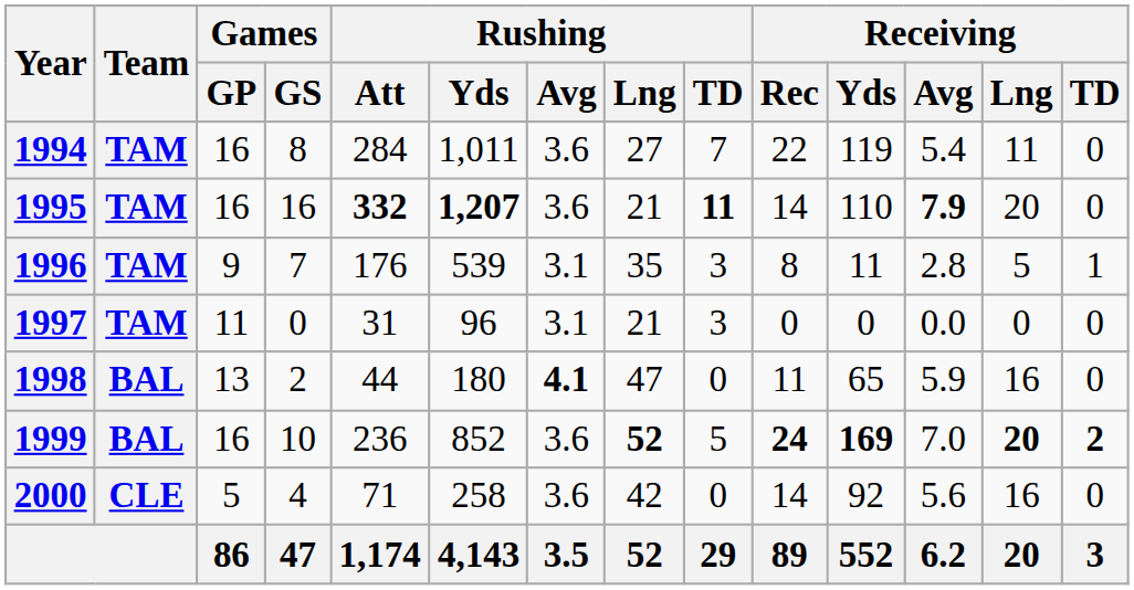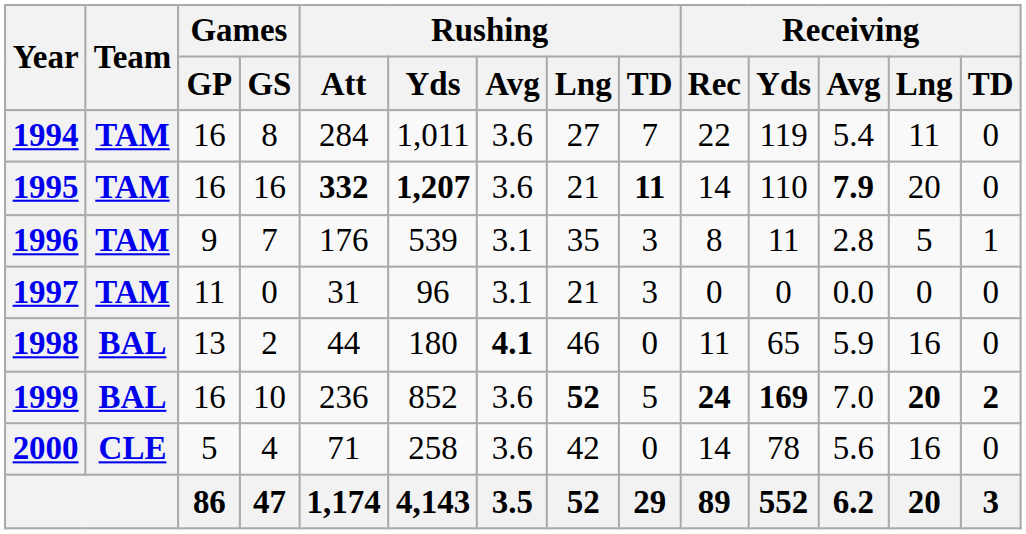1998 | Rushing / Lng: 47 -> 46
2000 | Receiving / Yds: 92 -> 78
